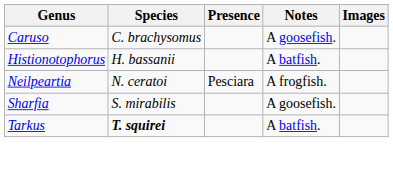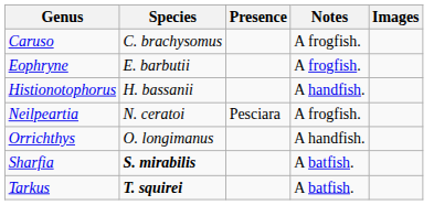Caruso | Notes: A goosefish. -> A frogfish.
+ row: Eophryne | E. barbutii | A frogfish.
Histionotophorus | Notes: A batfish. -> A handfish.
+ row: Orrichthys | O. longimanus | A handfish.
Sharfia | Species: normal -> bold
Sharfia | Notes: A goosefish. -> A batfish.
